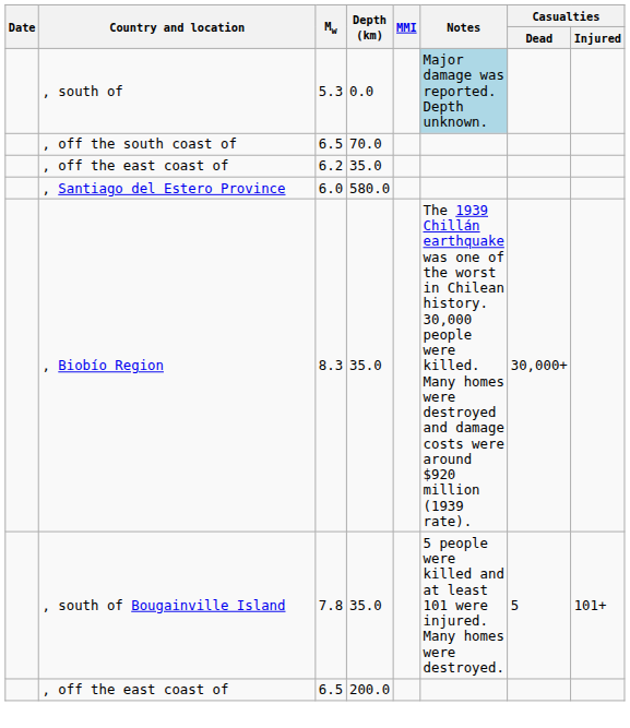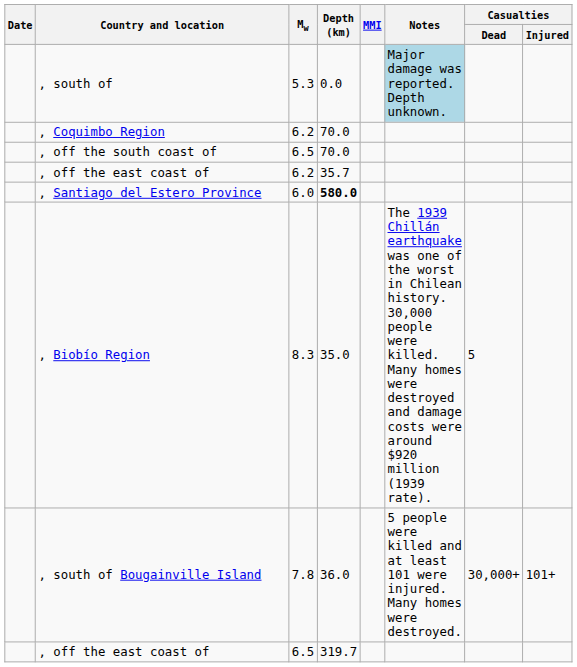+ row: , Coquimbo Region | 6.2 | 70.0
, off the east coast of / 6.2 | Depth (km): 35.0 -> 35.7
, Santiago del Estero Province | Depth (km): normal -> bold
, Biobío Region | Casualties / Dead: 30,000+ -> 5
, south of Bougainville Island | Depth (km): 35.0 -> 36.0
, south of Bougainville Island | Casualties / Dead: 5 -> 30,000+
, off the east coast of / 6.5 | Depth (km): 200.0 -> 319.7
